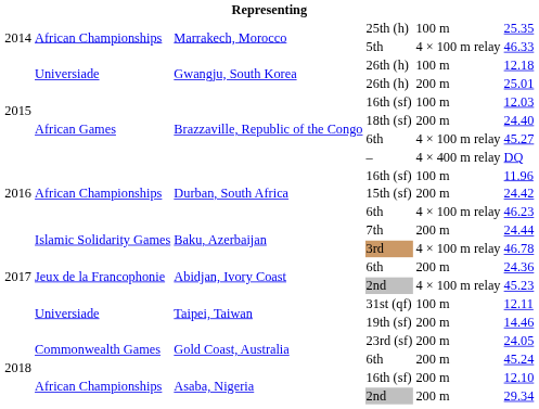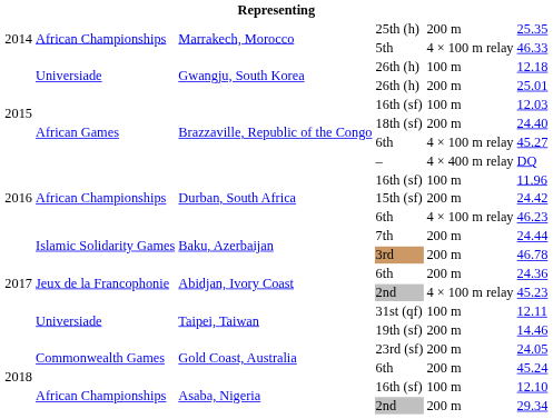25th (h) | column 5: 100 m -> 200 m
3rd | column 5: 4 × 100 m relay -> 200 m
Asaba, Nigeria / 16th (sf) | column 5: 200 m -> 100 m
